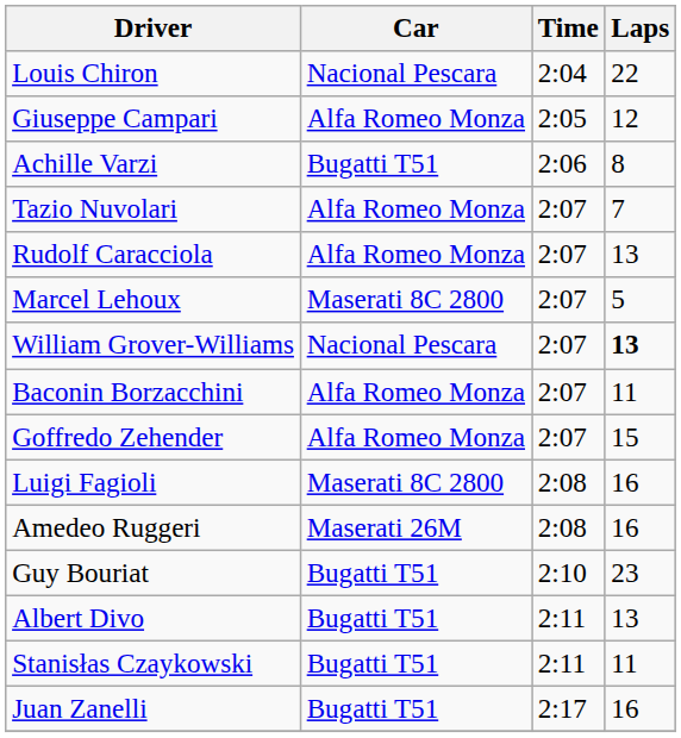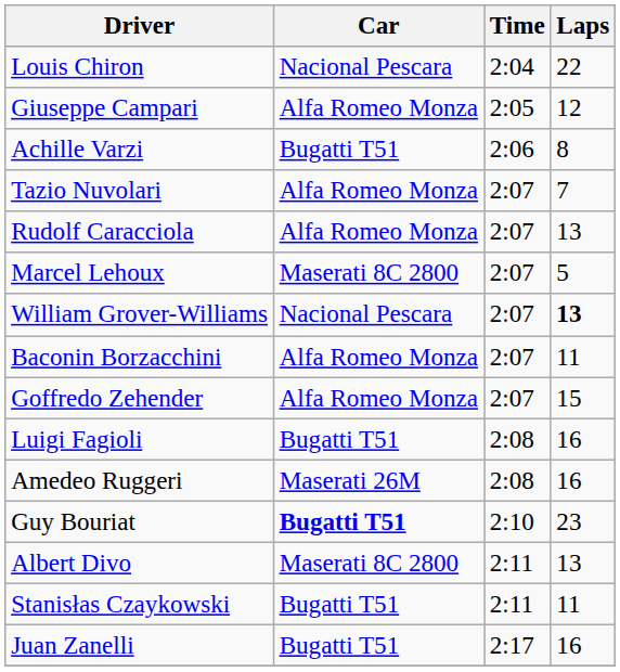Luigi Fagioli | Car: Maserati 8C 2800 -> Bugatti T51
Guy Bouriat | Car: normal -> bold
Albert Divo | Car: Bugatti T51 -> Maserati 8C 2800
